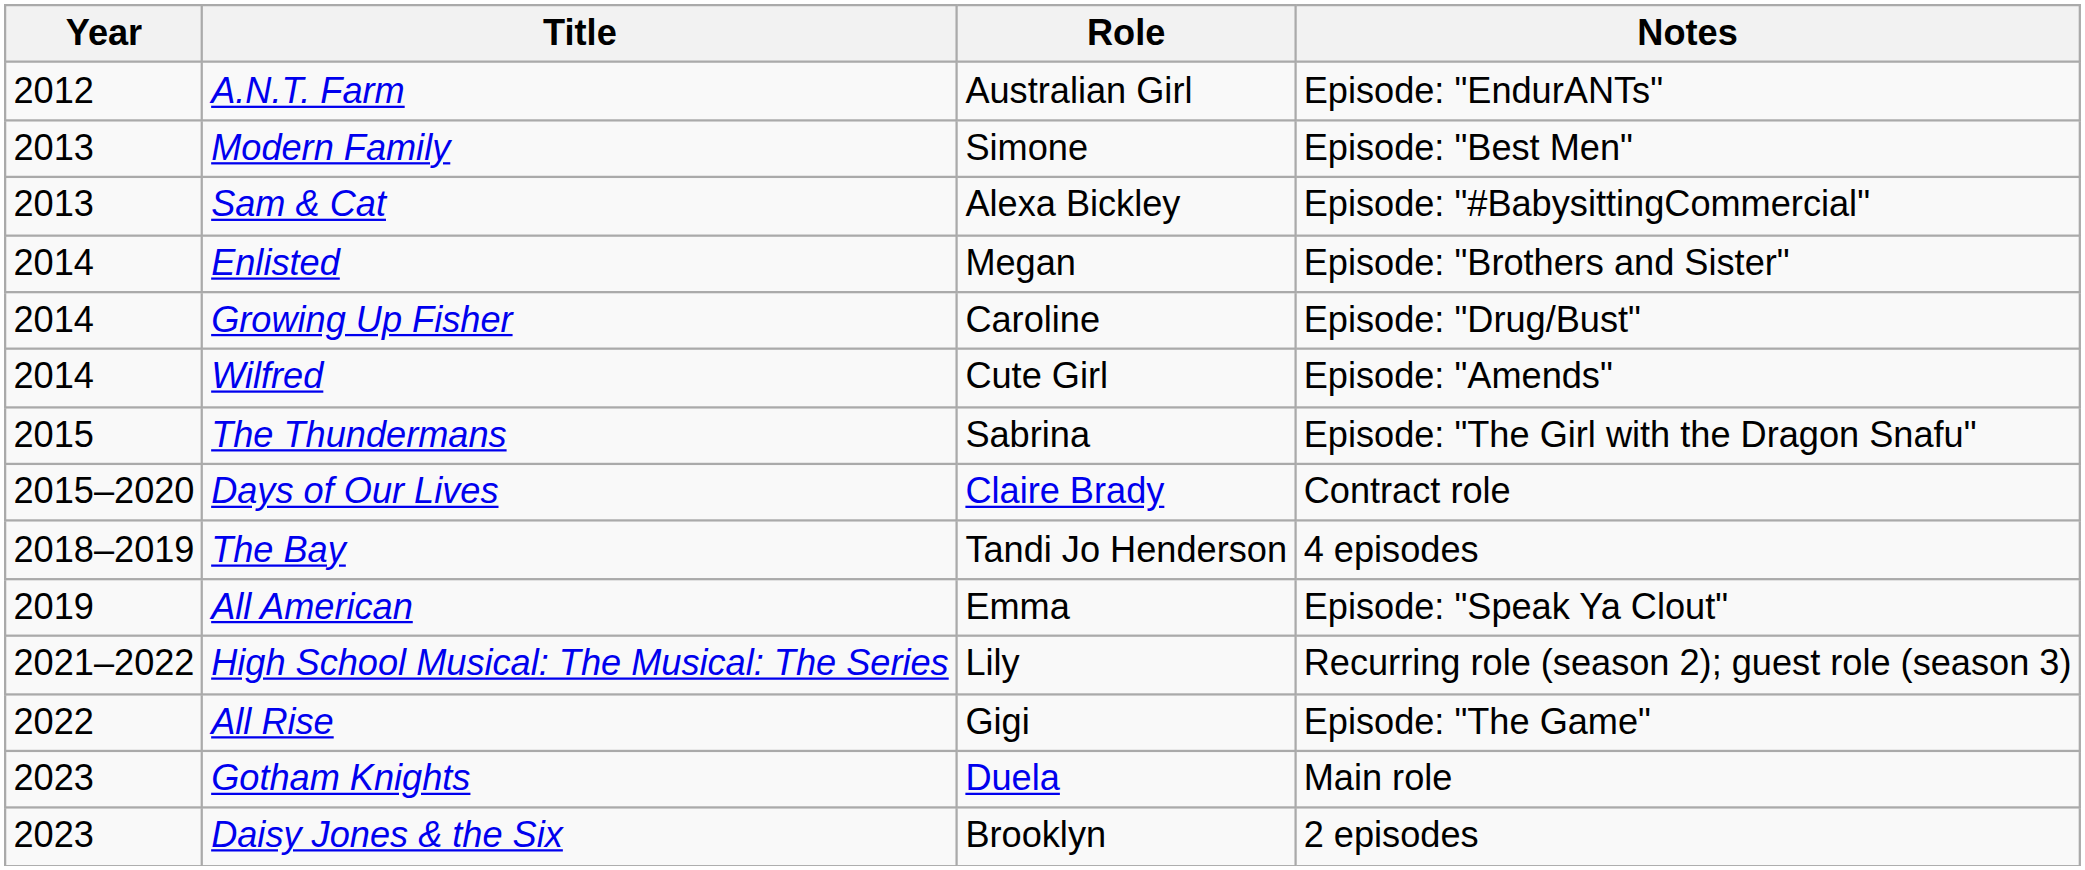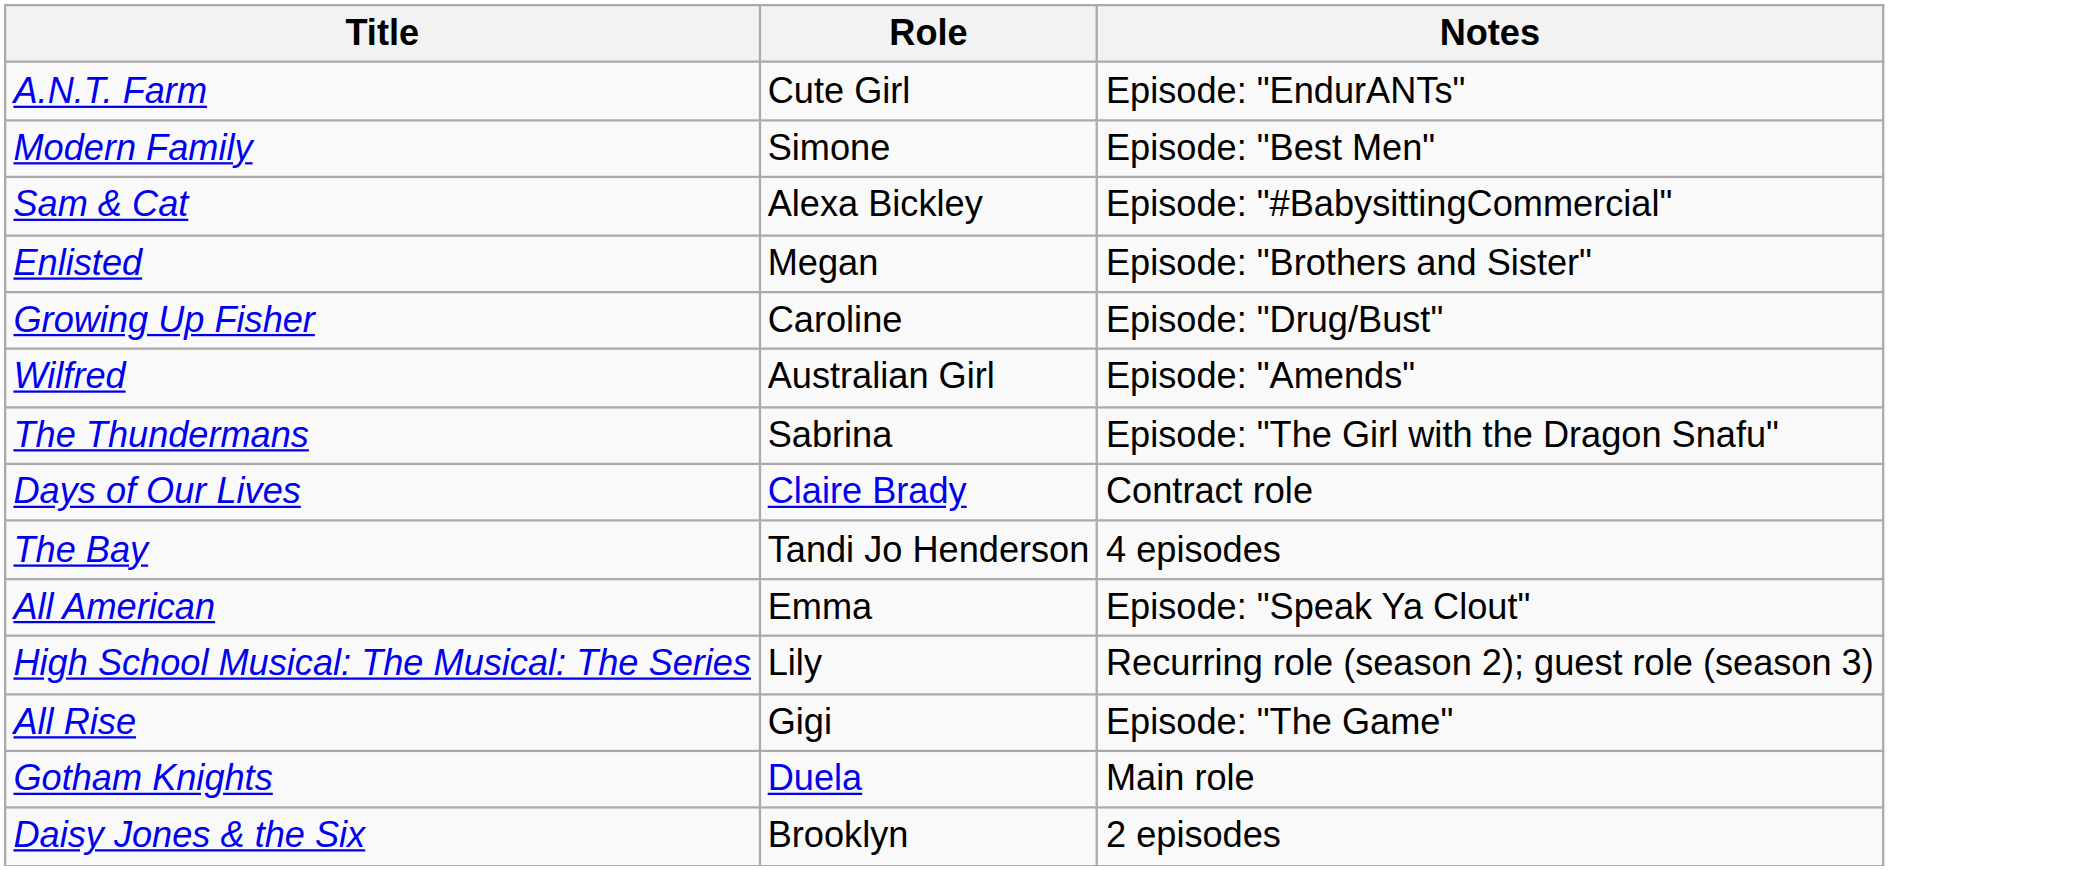- column: Year | 2012 | 2013 | 2013 | 2014 | 2014 | 2014 | 2015 | 2015–2020 | 2018–2019 | 2019 | 2021–2022 | 2022 | 2023 | 2023
A.N.T. Farm | Role: Australian Girl -> Cute Girl
Wilfred | Role: Cute Girl -> Australian Girl
